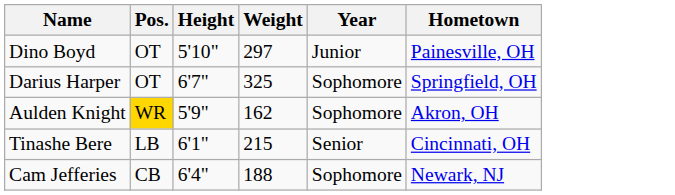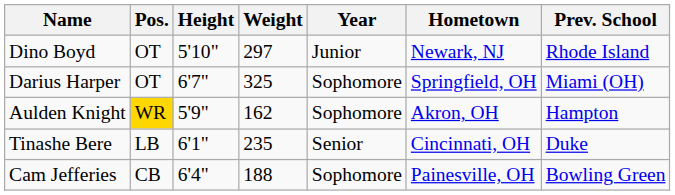+ column: Prev. School | Rhode Island | Miami (OH) | Hampton | Duke | Bowling Green
Dino Boyd | Hometown: Painesville, OH -> Newark, NJ
Tinashe Bere | Weight: 215 -> 235
Cam Jefferies | Hometown: Newark, NJ -> Painesville, OH
